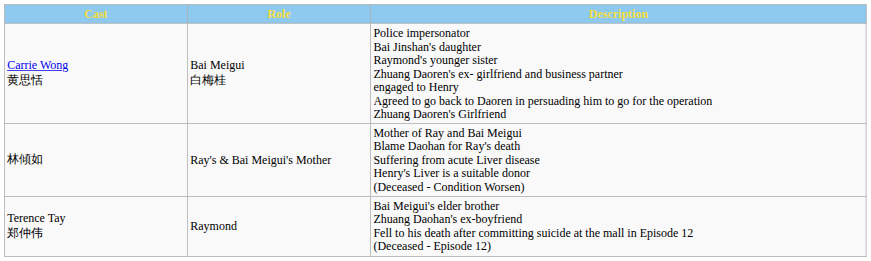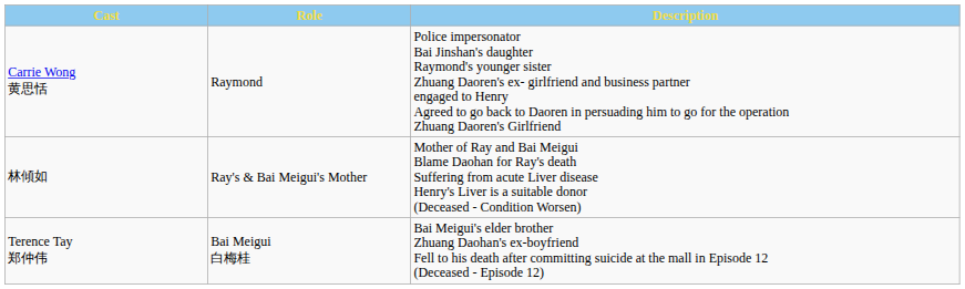Carrie Wong 黄思恬 | Role: Bai Meigui 白梅桂 -> Raymond
Terence Tay 郑仲伟 | Role: Raymond -> Bai Meigui 白梅桂
